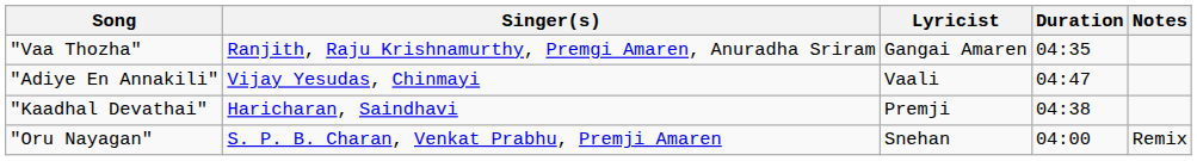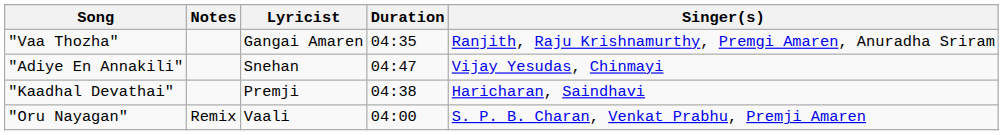columns swapped: Singer(s) <-> Notes
"Adiye En Annakili" | Lyricist: Vaali -> Snehan
"Oru Nayagan" | Lyricist: Snehan -> Vaali
